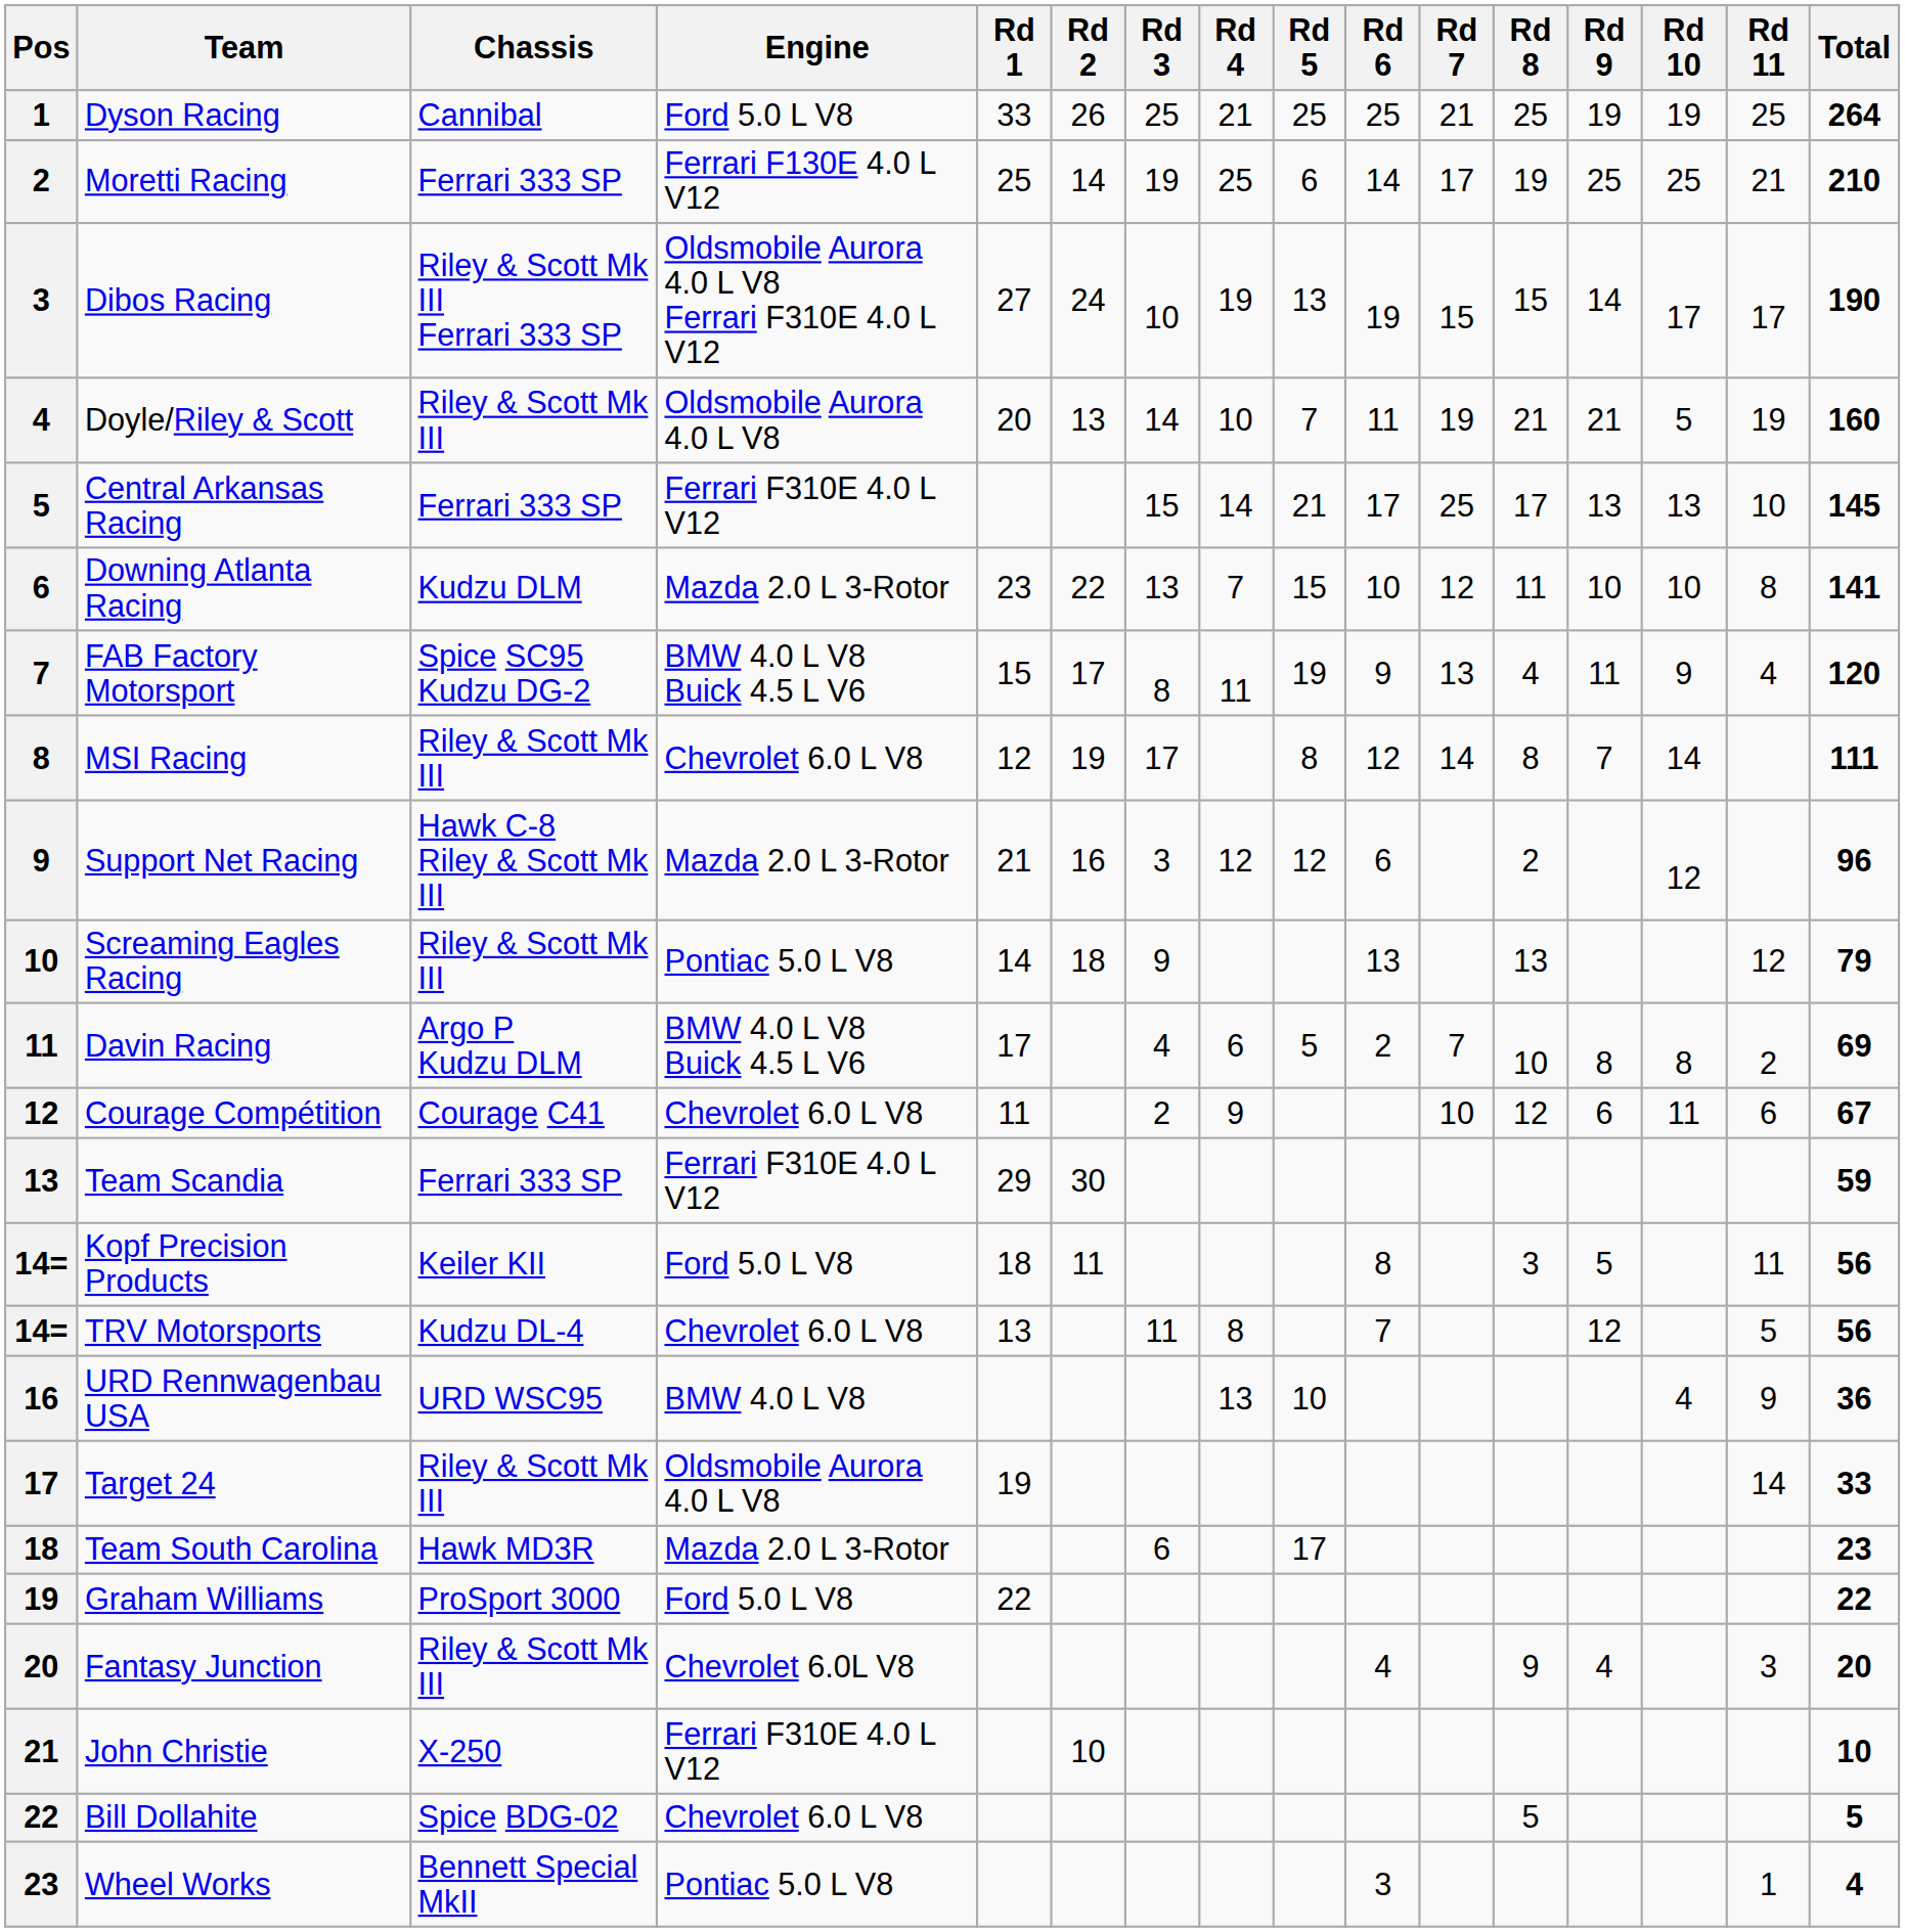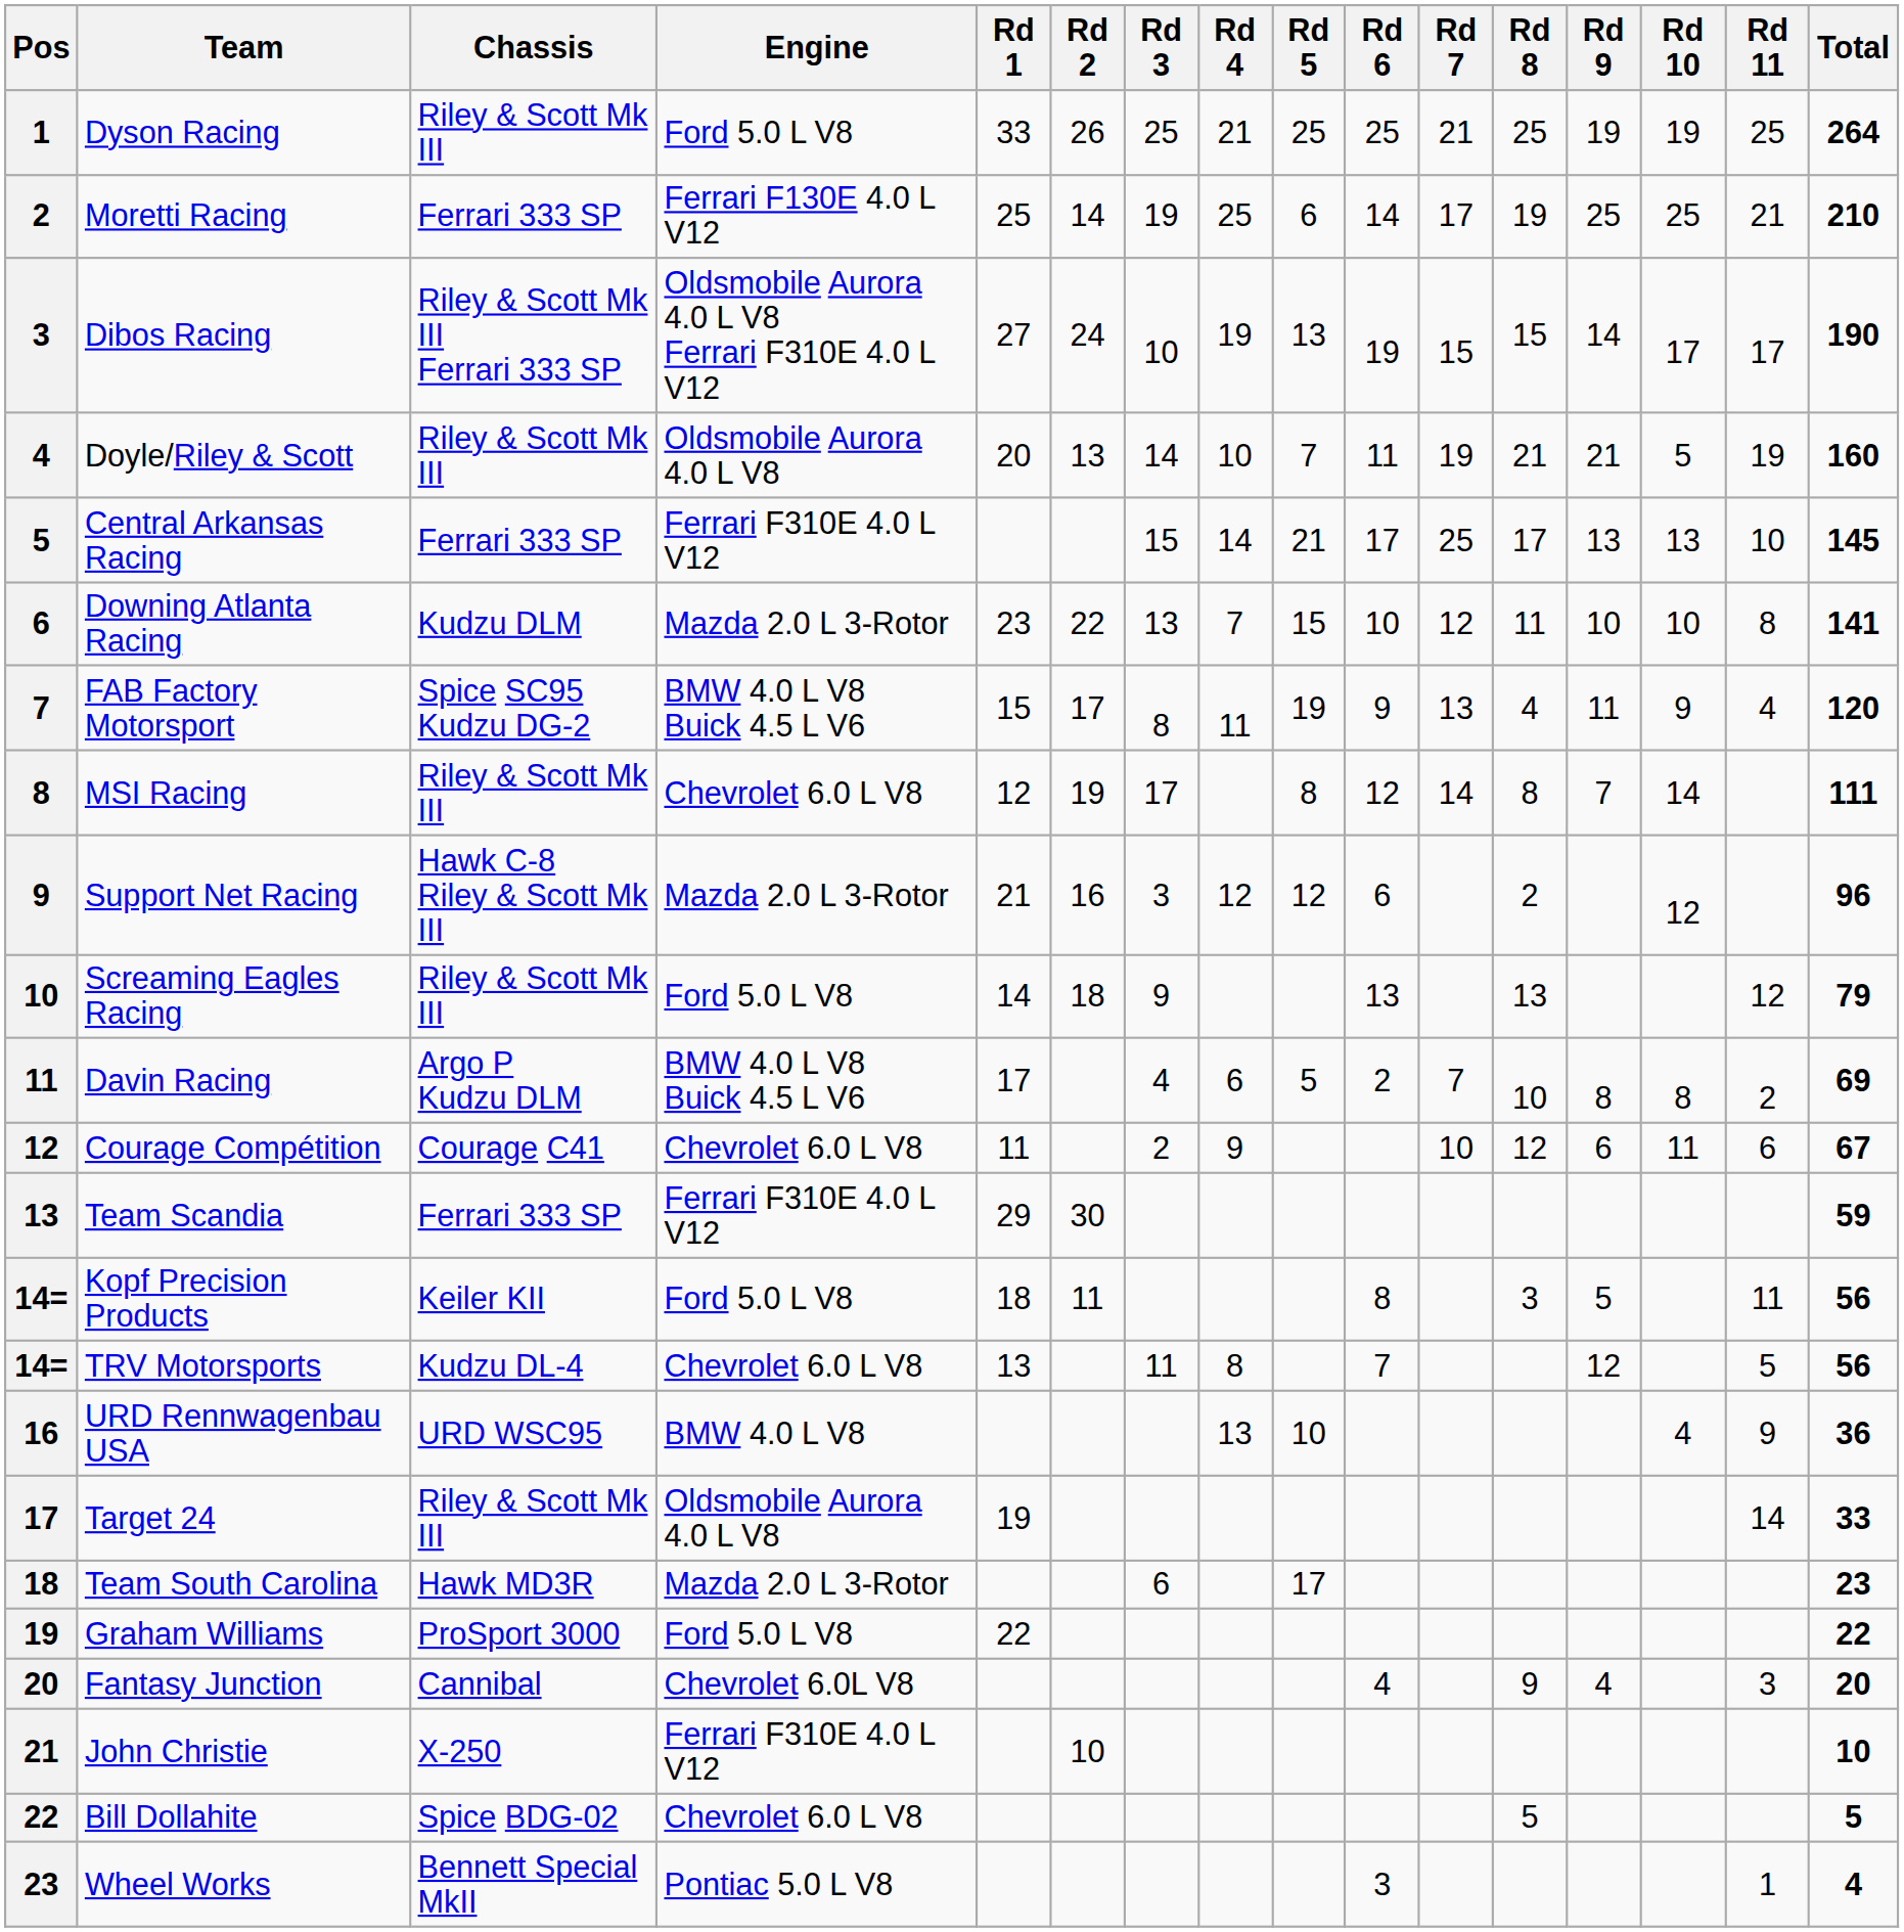Dyson Racing | Chassis: Cannibal -> Riley & Scott Mk III
Screaming Eagles Racing | Engine: Pontiac 5.0 L V8 -> Ford 5.0 L V8
Fantasy Junction | Chassis: Riley & Scott Mk III -> Cannibal
